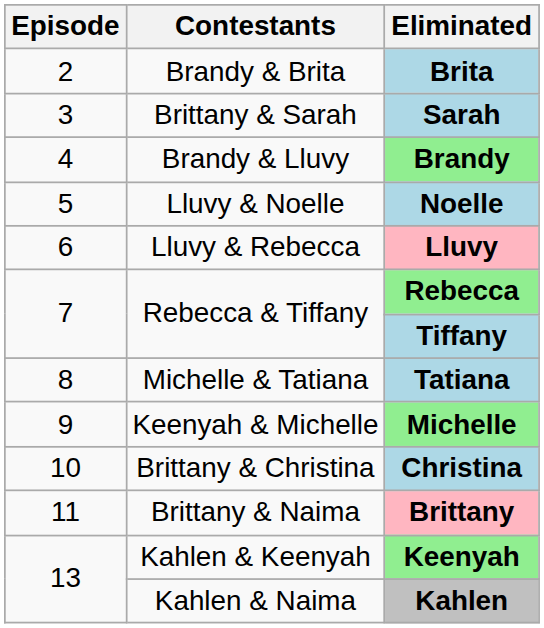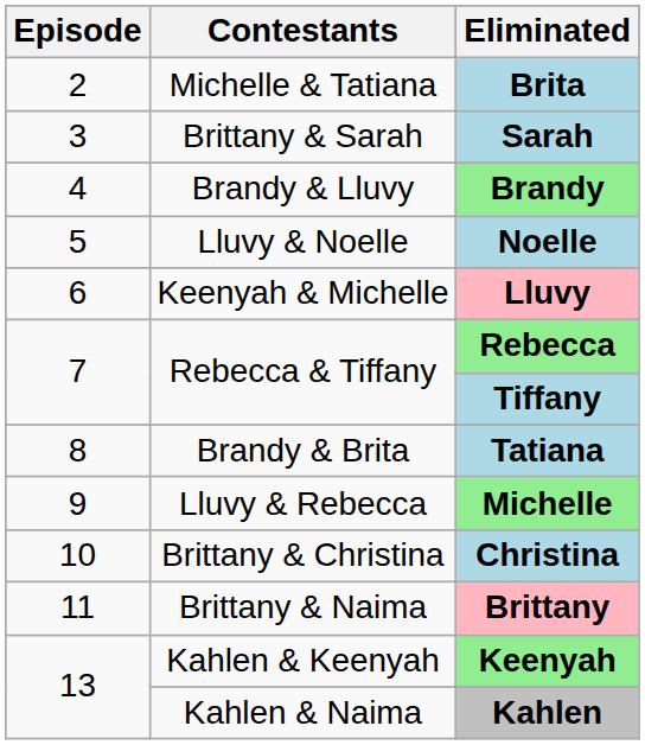Brita | Contestants: Brandy & Brita -> Michelle & Tatiana
Lluvy | Contestants: Lluvy & Rebecca -> Keenyah & Michelle
Tatiana | Contestants: Michelle & Tatiana -> Brandy & Brita
Michelle | Contestants: Keenyah & Michelle -> Lluvy & Rebecca
